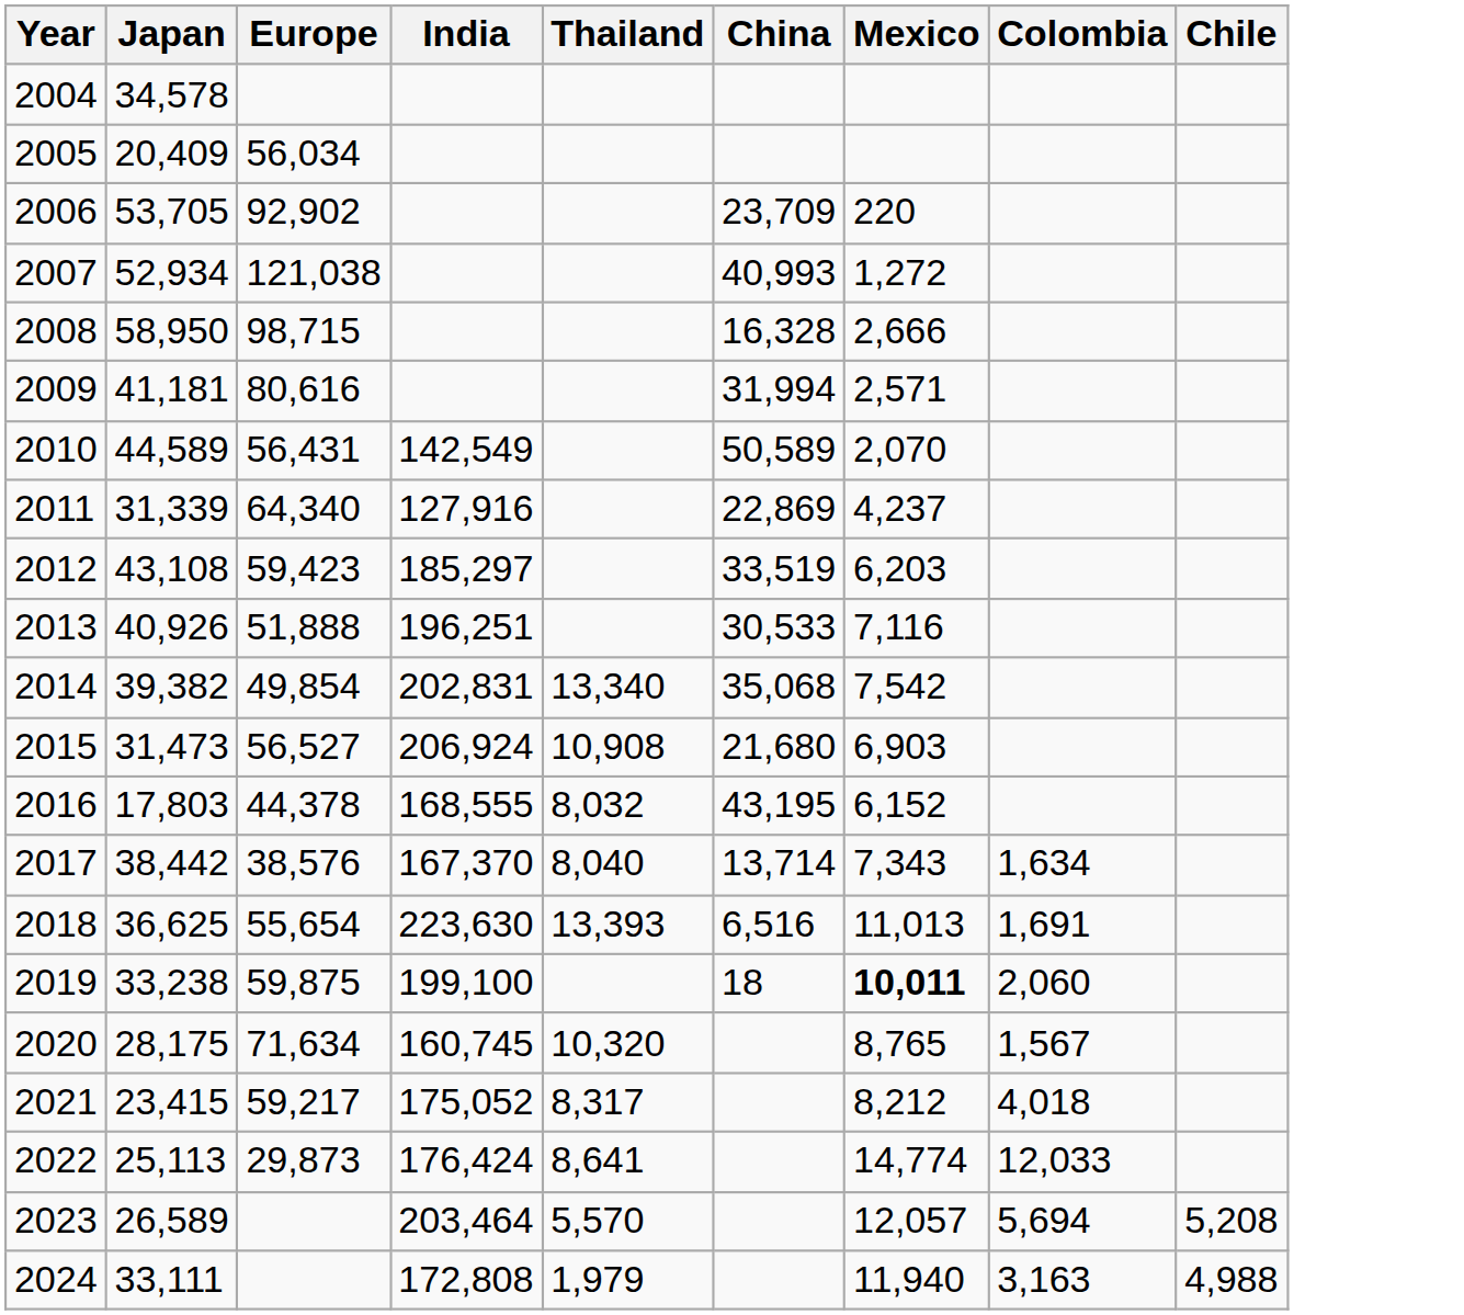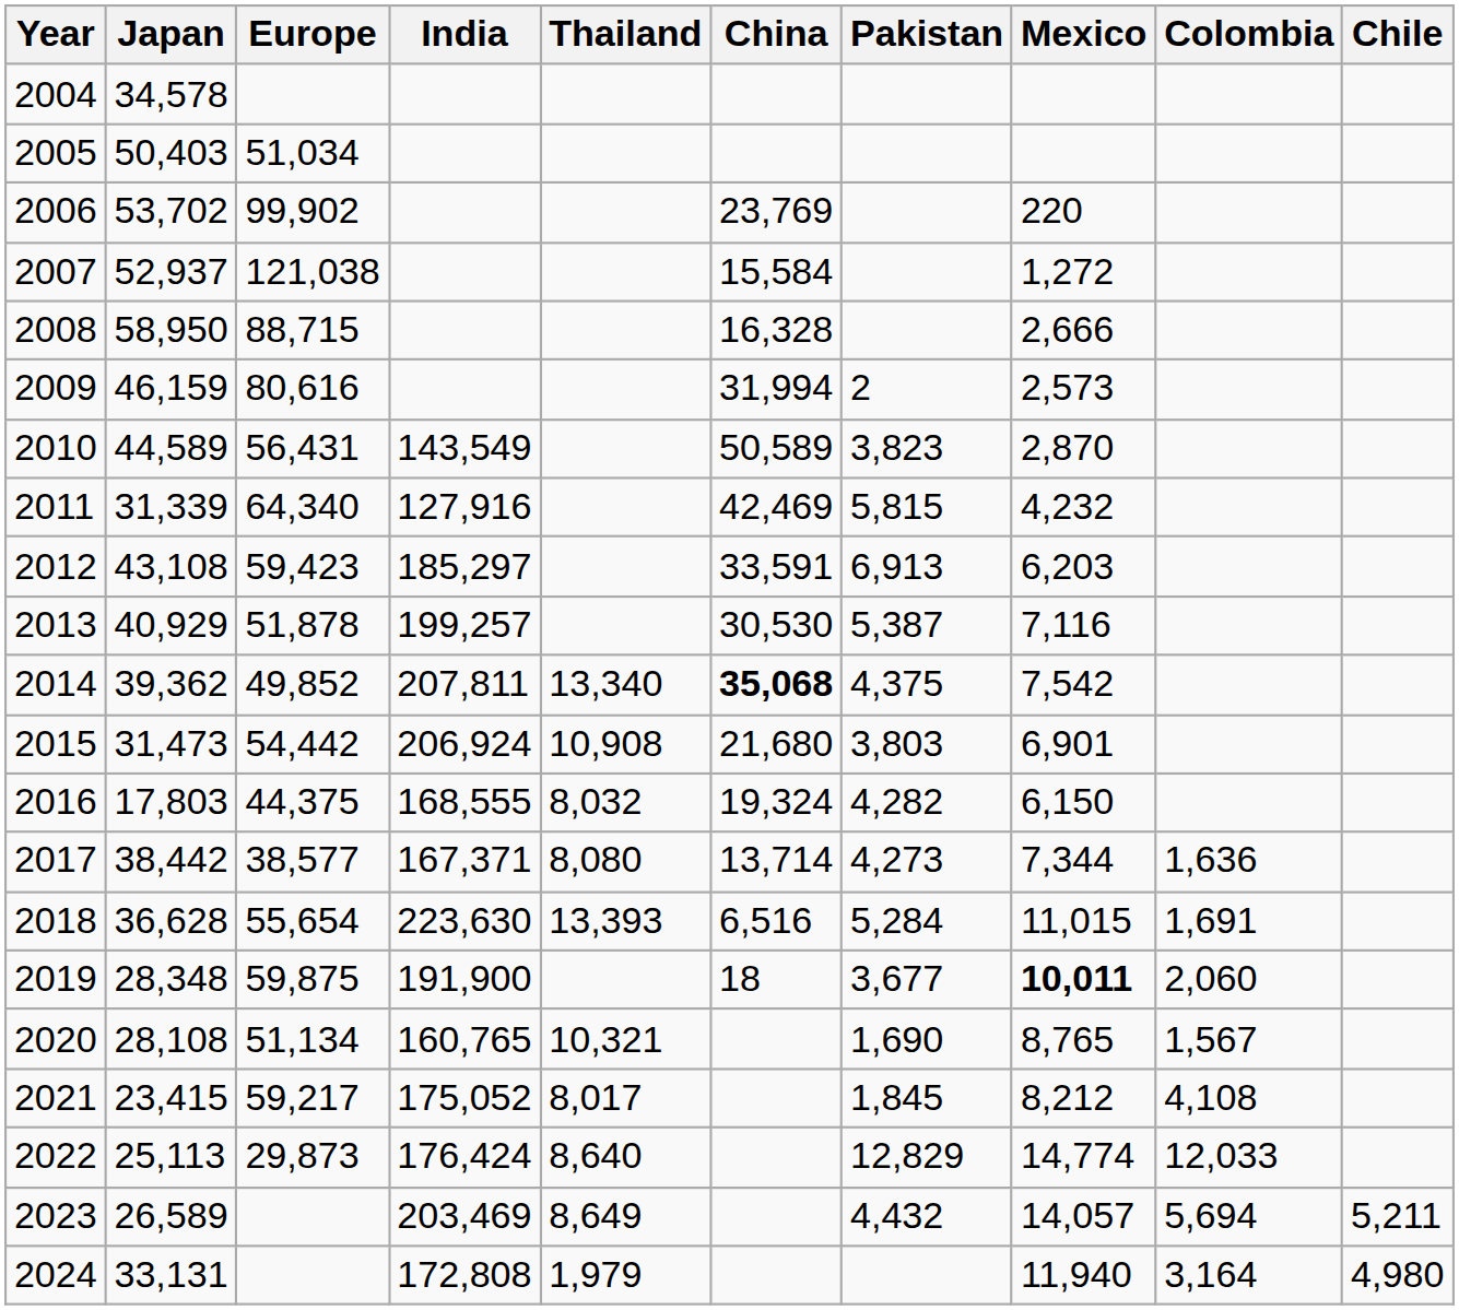+ column: Pakistan | 2 | 3,823 | 5,815 | 6,913 | 5,387 | 4,375 | 3,803 | 4,282 | 4,273 | 5,284 | 3,677 | 1,690 | 1,845 | 12,829 | 4,432
2005 | Japan: 20,409 -> 50,403
2005 | Europe: 56,034 -> 51,034
2006 | Japan: 53,705 -> 53,702
2006 | Europe: 92,902 -> 99,902
2006 | China: 23,709 -> 23,769
2007 | Japan: 52,934 -> 52,937
2007 | China: 40,993 -> 15,584
2008 | Europe: 98,715 -> 88,715
2009 | Japan: 41,181 -> 46,159
2009 | Mexico: 2,571 -> 2,573
2010 | India: 142,549 -> 143,549
2010 | Mexico: 2,070 -> 2,870
2011 | China: 22,869 -> 42,469
2011 | Mexico: 4,237 -> 4,232
2012 | China: 33,519 -> 33,591
2013 | Japan: 40,926 -> 40,929
2013 | Europe: 51,888 -> 51,878
2013 | India: 196,251 -> 199,257
2013 | China: 30,533 -> 30,530
2014 | Japan: 39,382 -> 39,362
2014 | Europe: 49,854 -> 49,852
2014 | India: 202,831 -> 207,811
2014 | China: normal -> bold
2015 | Europe: 56,527 -> 54,442
2015 | Mexico: 6,903 -> 6,901
2016 | Europe: 44,378 -> 44,375
2016 | China: 43,195 -> 19,324
2016 | Mexico: 6,152 -> 6,150
2017 | Europe: 38,576 -> 38,577
2017 | India: 167,370 -> 167,371
2017 | Thailand: 8,040 -> 8,080
2017 | Mexico: 7,343 -> 7,344
2017 | Colombia: 1,634 -> 1,636
2018 | Japan: 36,625 -> 36,628
2018 | Mexico: 11,013 -> 11,015
2019 | Japan: 33,238 -> 28,348
2019 | India: 199,100 -> 191,900
2020 | Japan: 28,175 -> 28,108
2020 | Europe: 71,634 -> 51,134
2020 | India: 160,745 -> 160,765
2020 | Thailand: 10,320 -> 10,321
2021 | Thailand: 8,317 -> 8,017
2021 | Colombia: 4,018 -> 4,108
2022 | Thailand: 8,641 -> 8,640
2023 | India: 203,464 -> 203,469
2023 | Thailand: 5,570 -> 8,649
2023 | Mexico: 12,057 -> 14,057
2023 | Chile: 5,208 -> 5,211
2024 | Japan: 33,111 -> 33,131
2024 | Colombia: 3,163 -> 3,164
2024 | Chile: 4,988 -> 4,980
